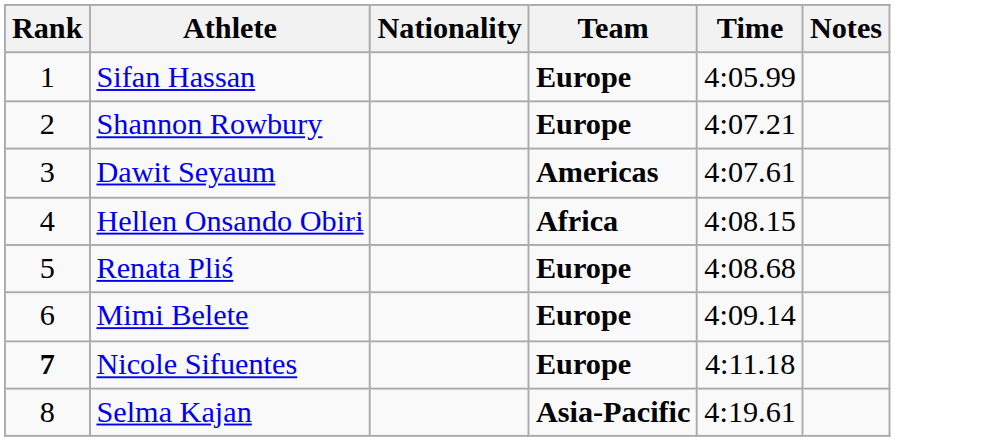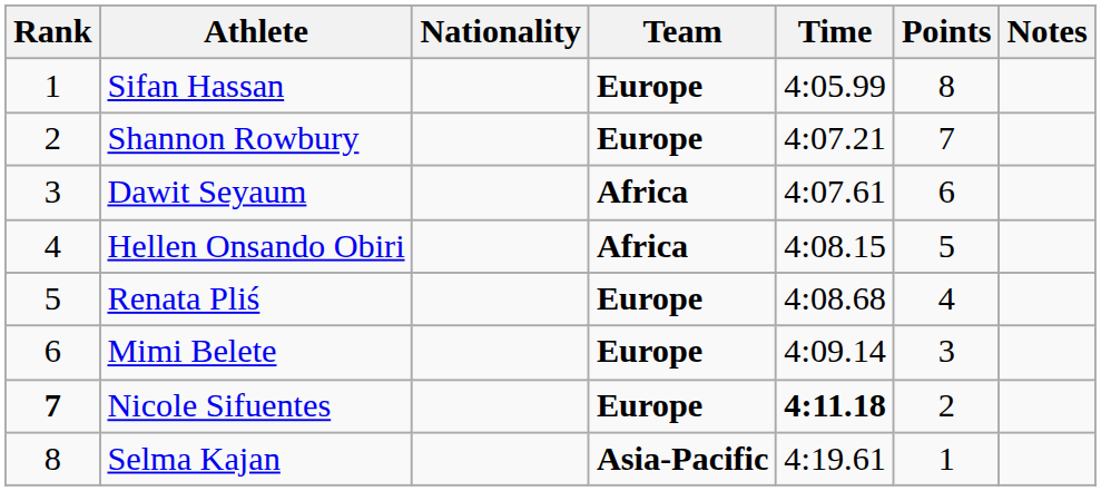+ column: Points | 8 | 7 | 6 | 5 | 4 | 3 | 2 | 1
Dawit Seyaum | Team: Americas -> Africa
Nicole Sifuentes | Time: normal -> bold
